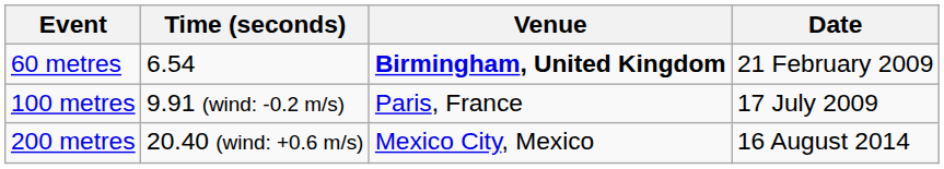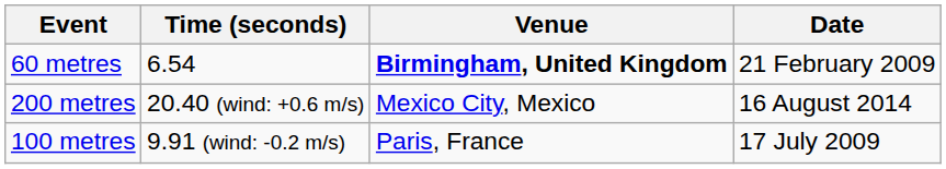rows swapped: 100 metres <-> 200 metres
